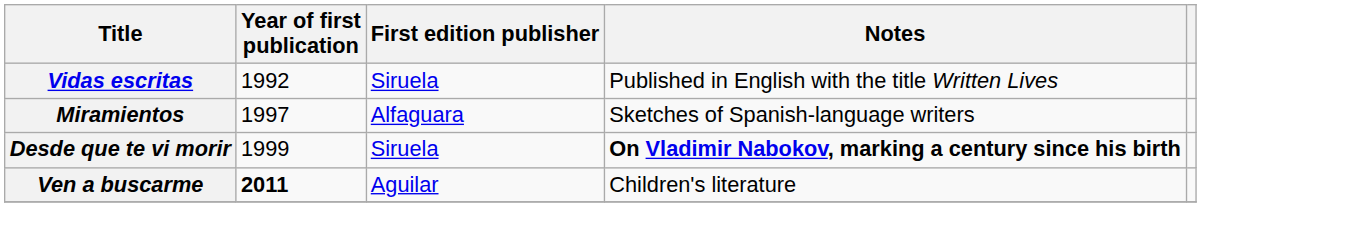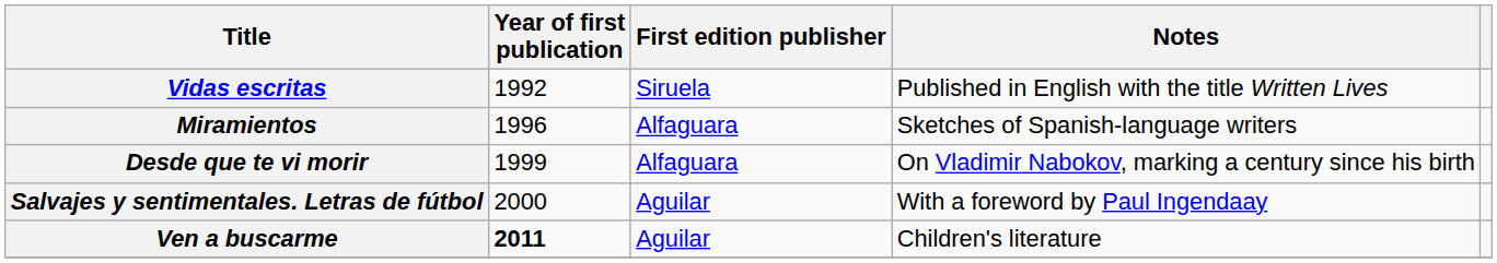Miramientos | Year of first publication: 1997 -> 1996
Desde que te vi morir | First edition publisher: Siruela -> Alfaguara
Desde que te vi morir | Notes: bold -> normal
+ row: Salvajes y sentimentales. Letras de fútbol | 2000 | Aguilar | With a foreword by Paul Ingendaay
